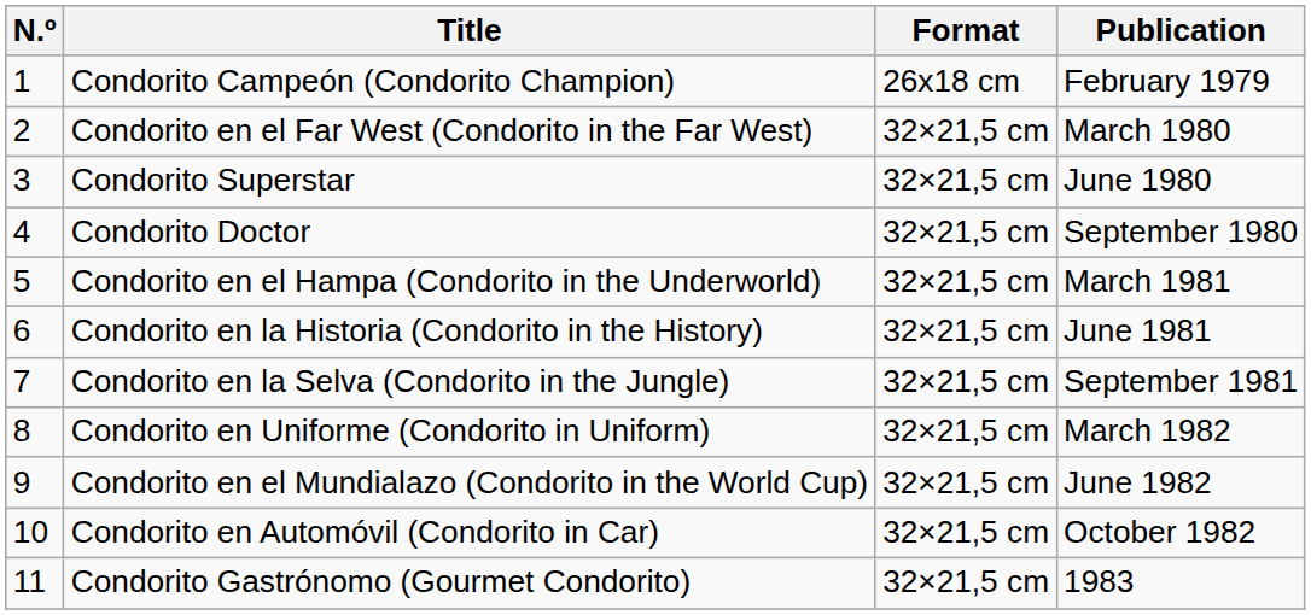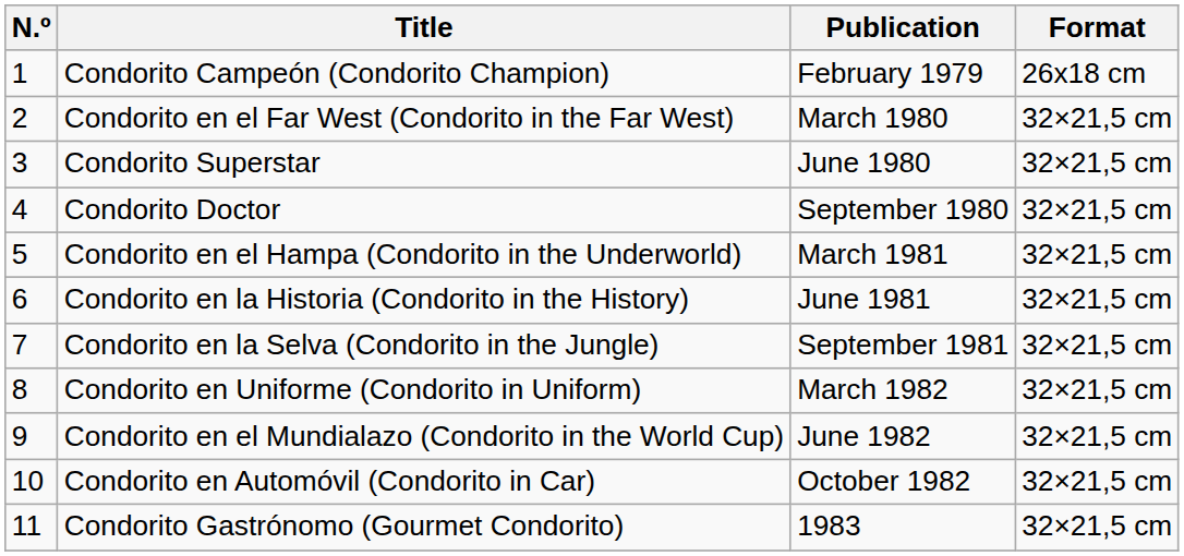columns swapped: Publication <-> Format
